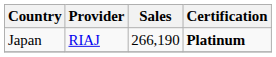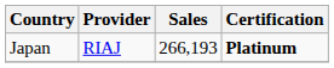Japan | Sales: 266,190 -> 266,193
